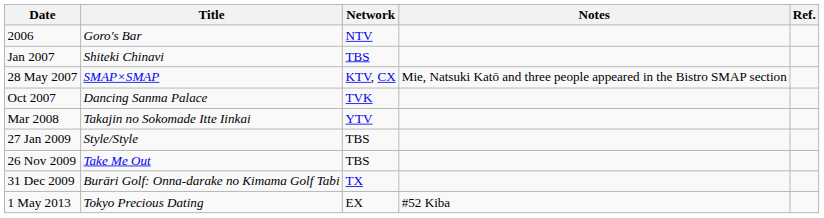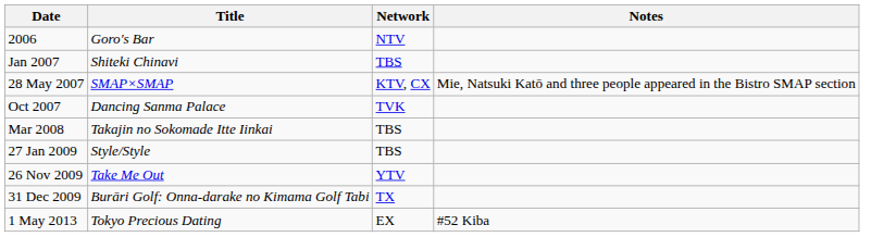- column: Ref.
Mar 2008 | Network: YTV -> TBS
26 Nov 2009 | Network: TBS -> YTV
